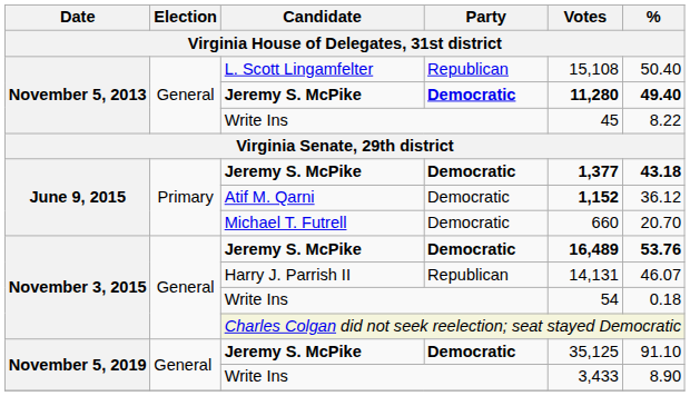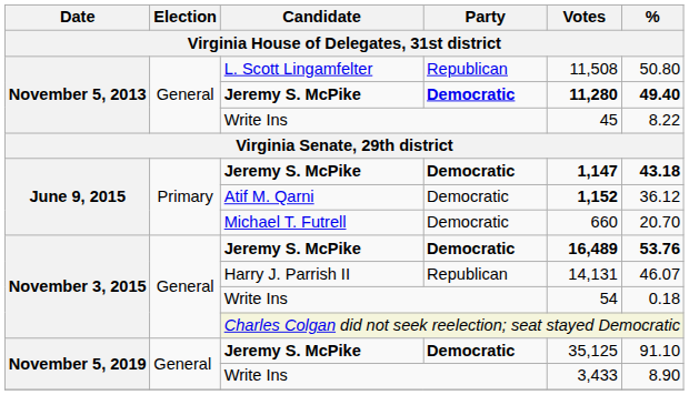L. Scott Lingamfelter | Votes: 15,108 -> 11,508
L. Scott Lingamfelter | %: 50.40 -> 50.80
June 9, 2015 / Jeremy S. McPike | Votes: 1,377 -> 1,147
